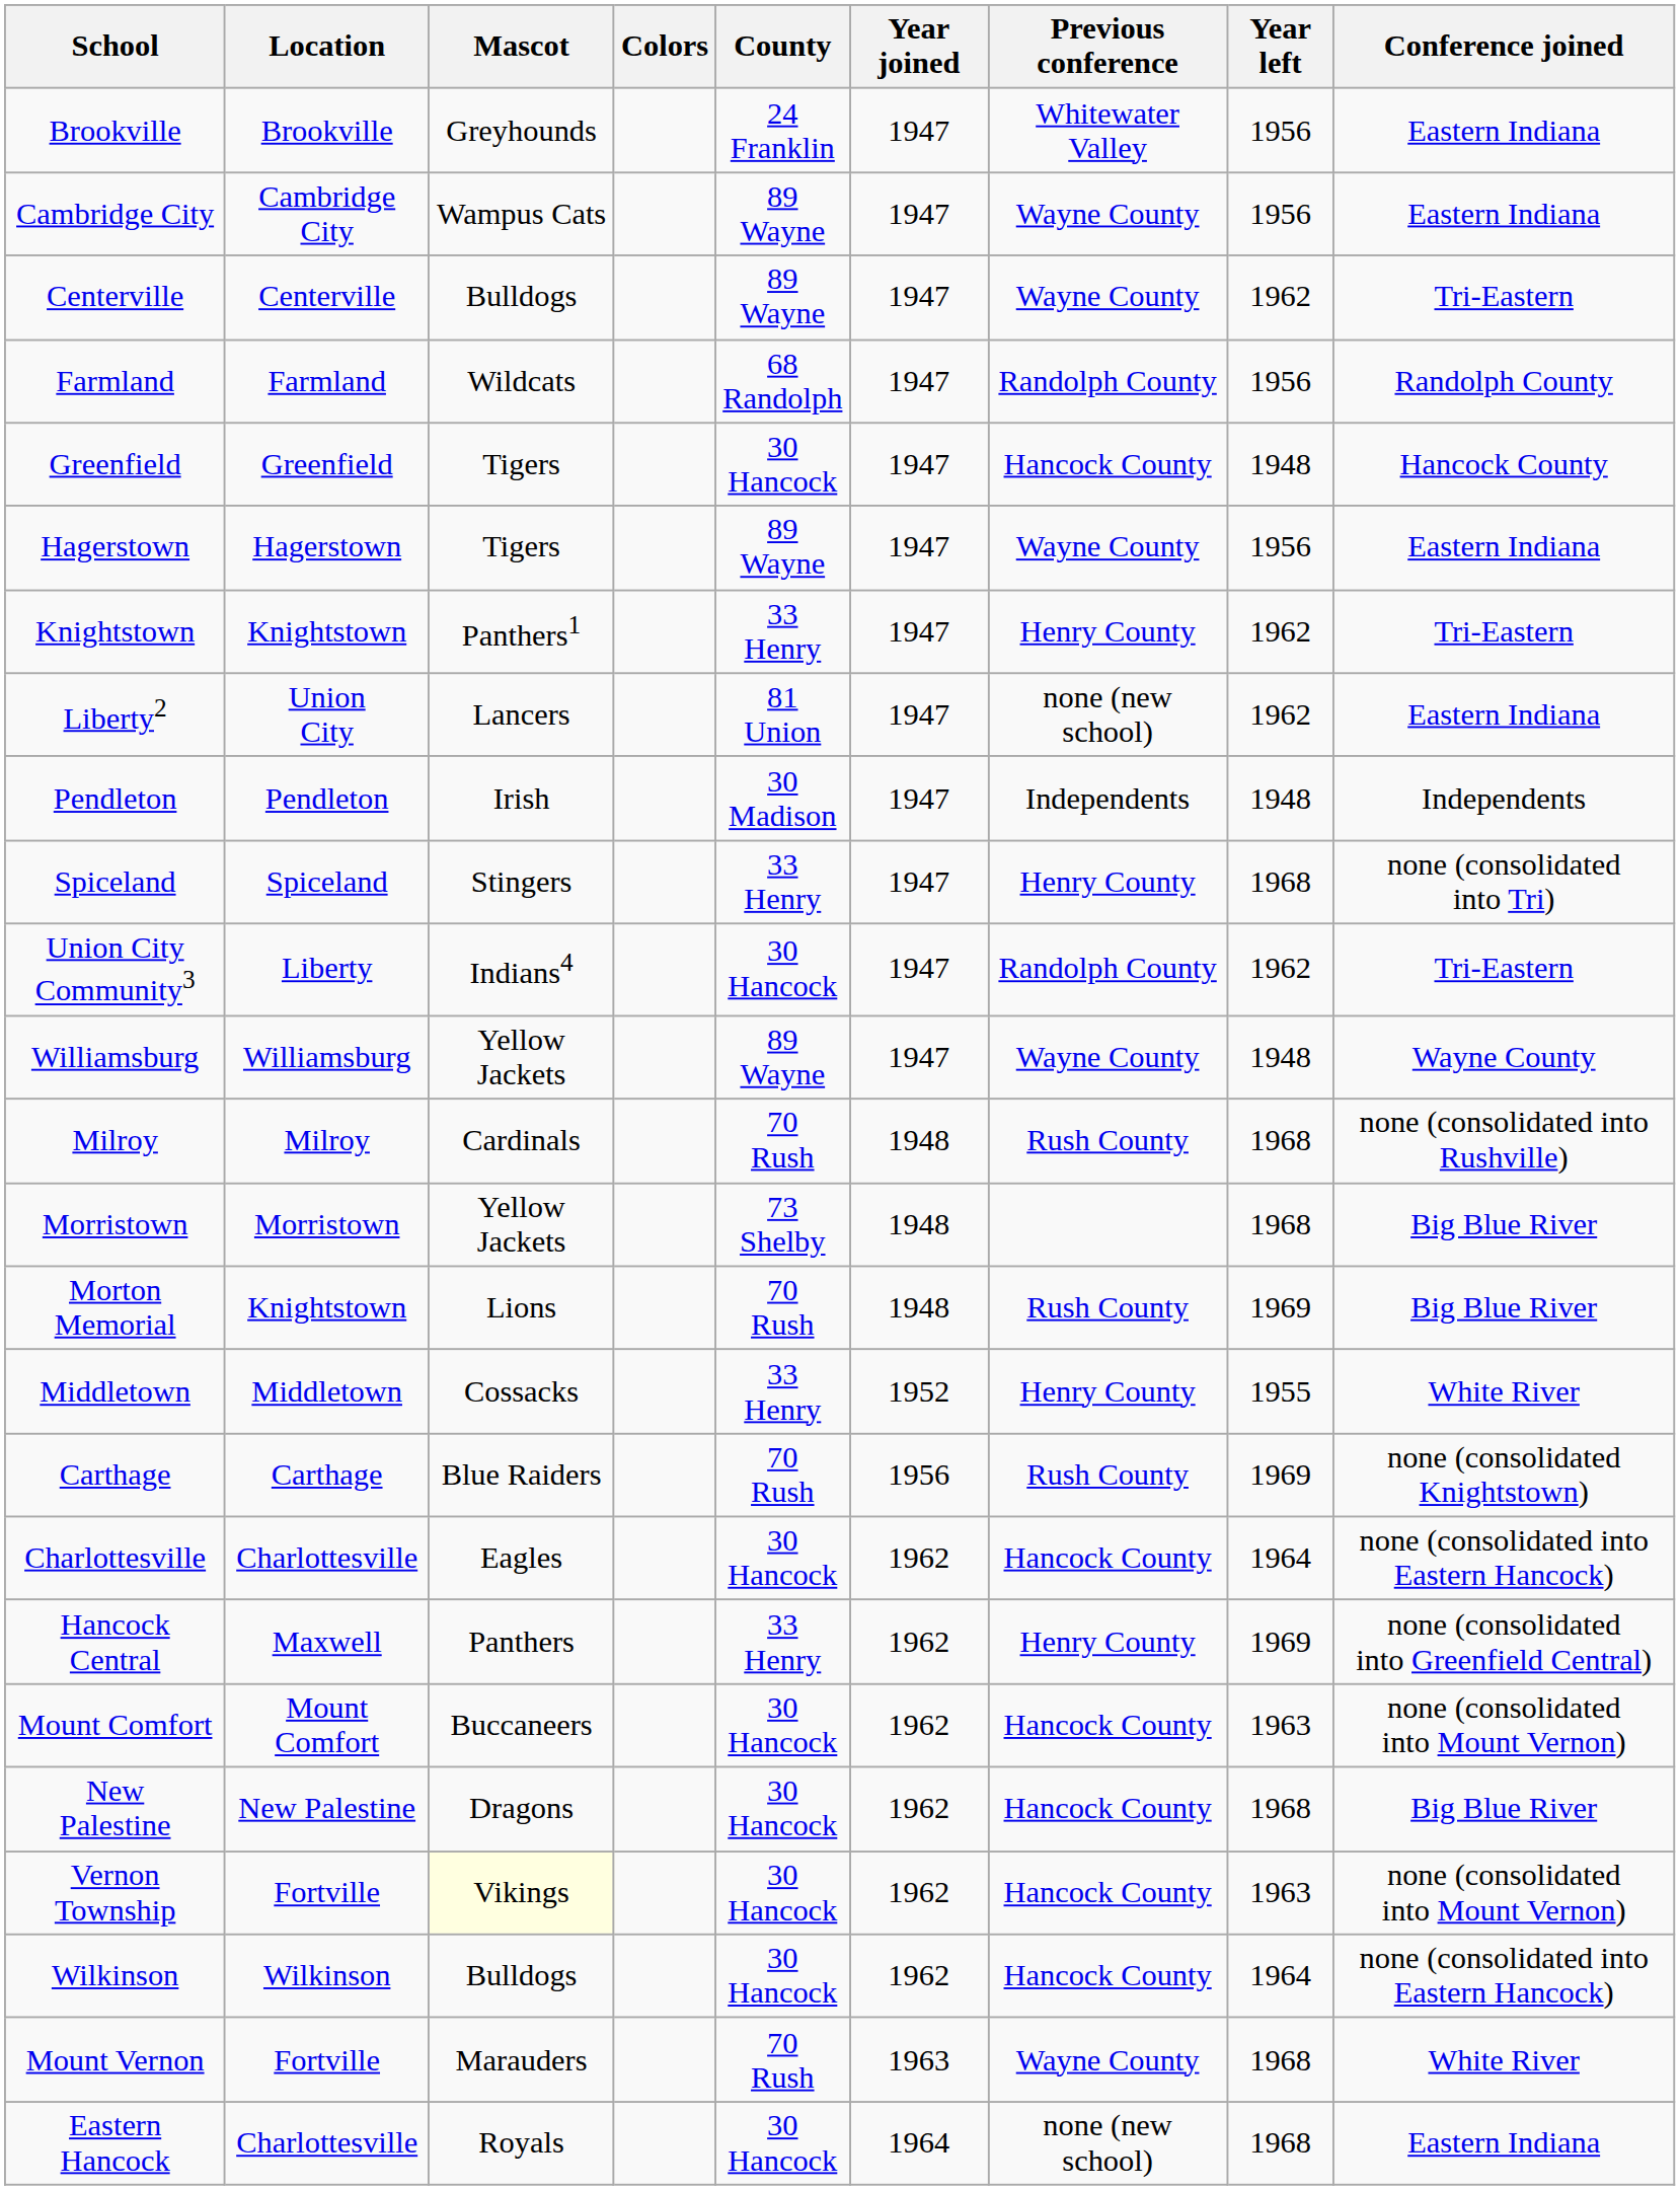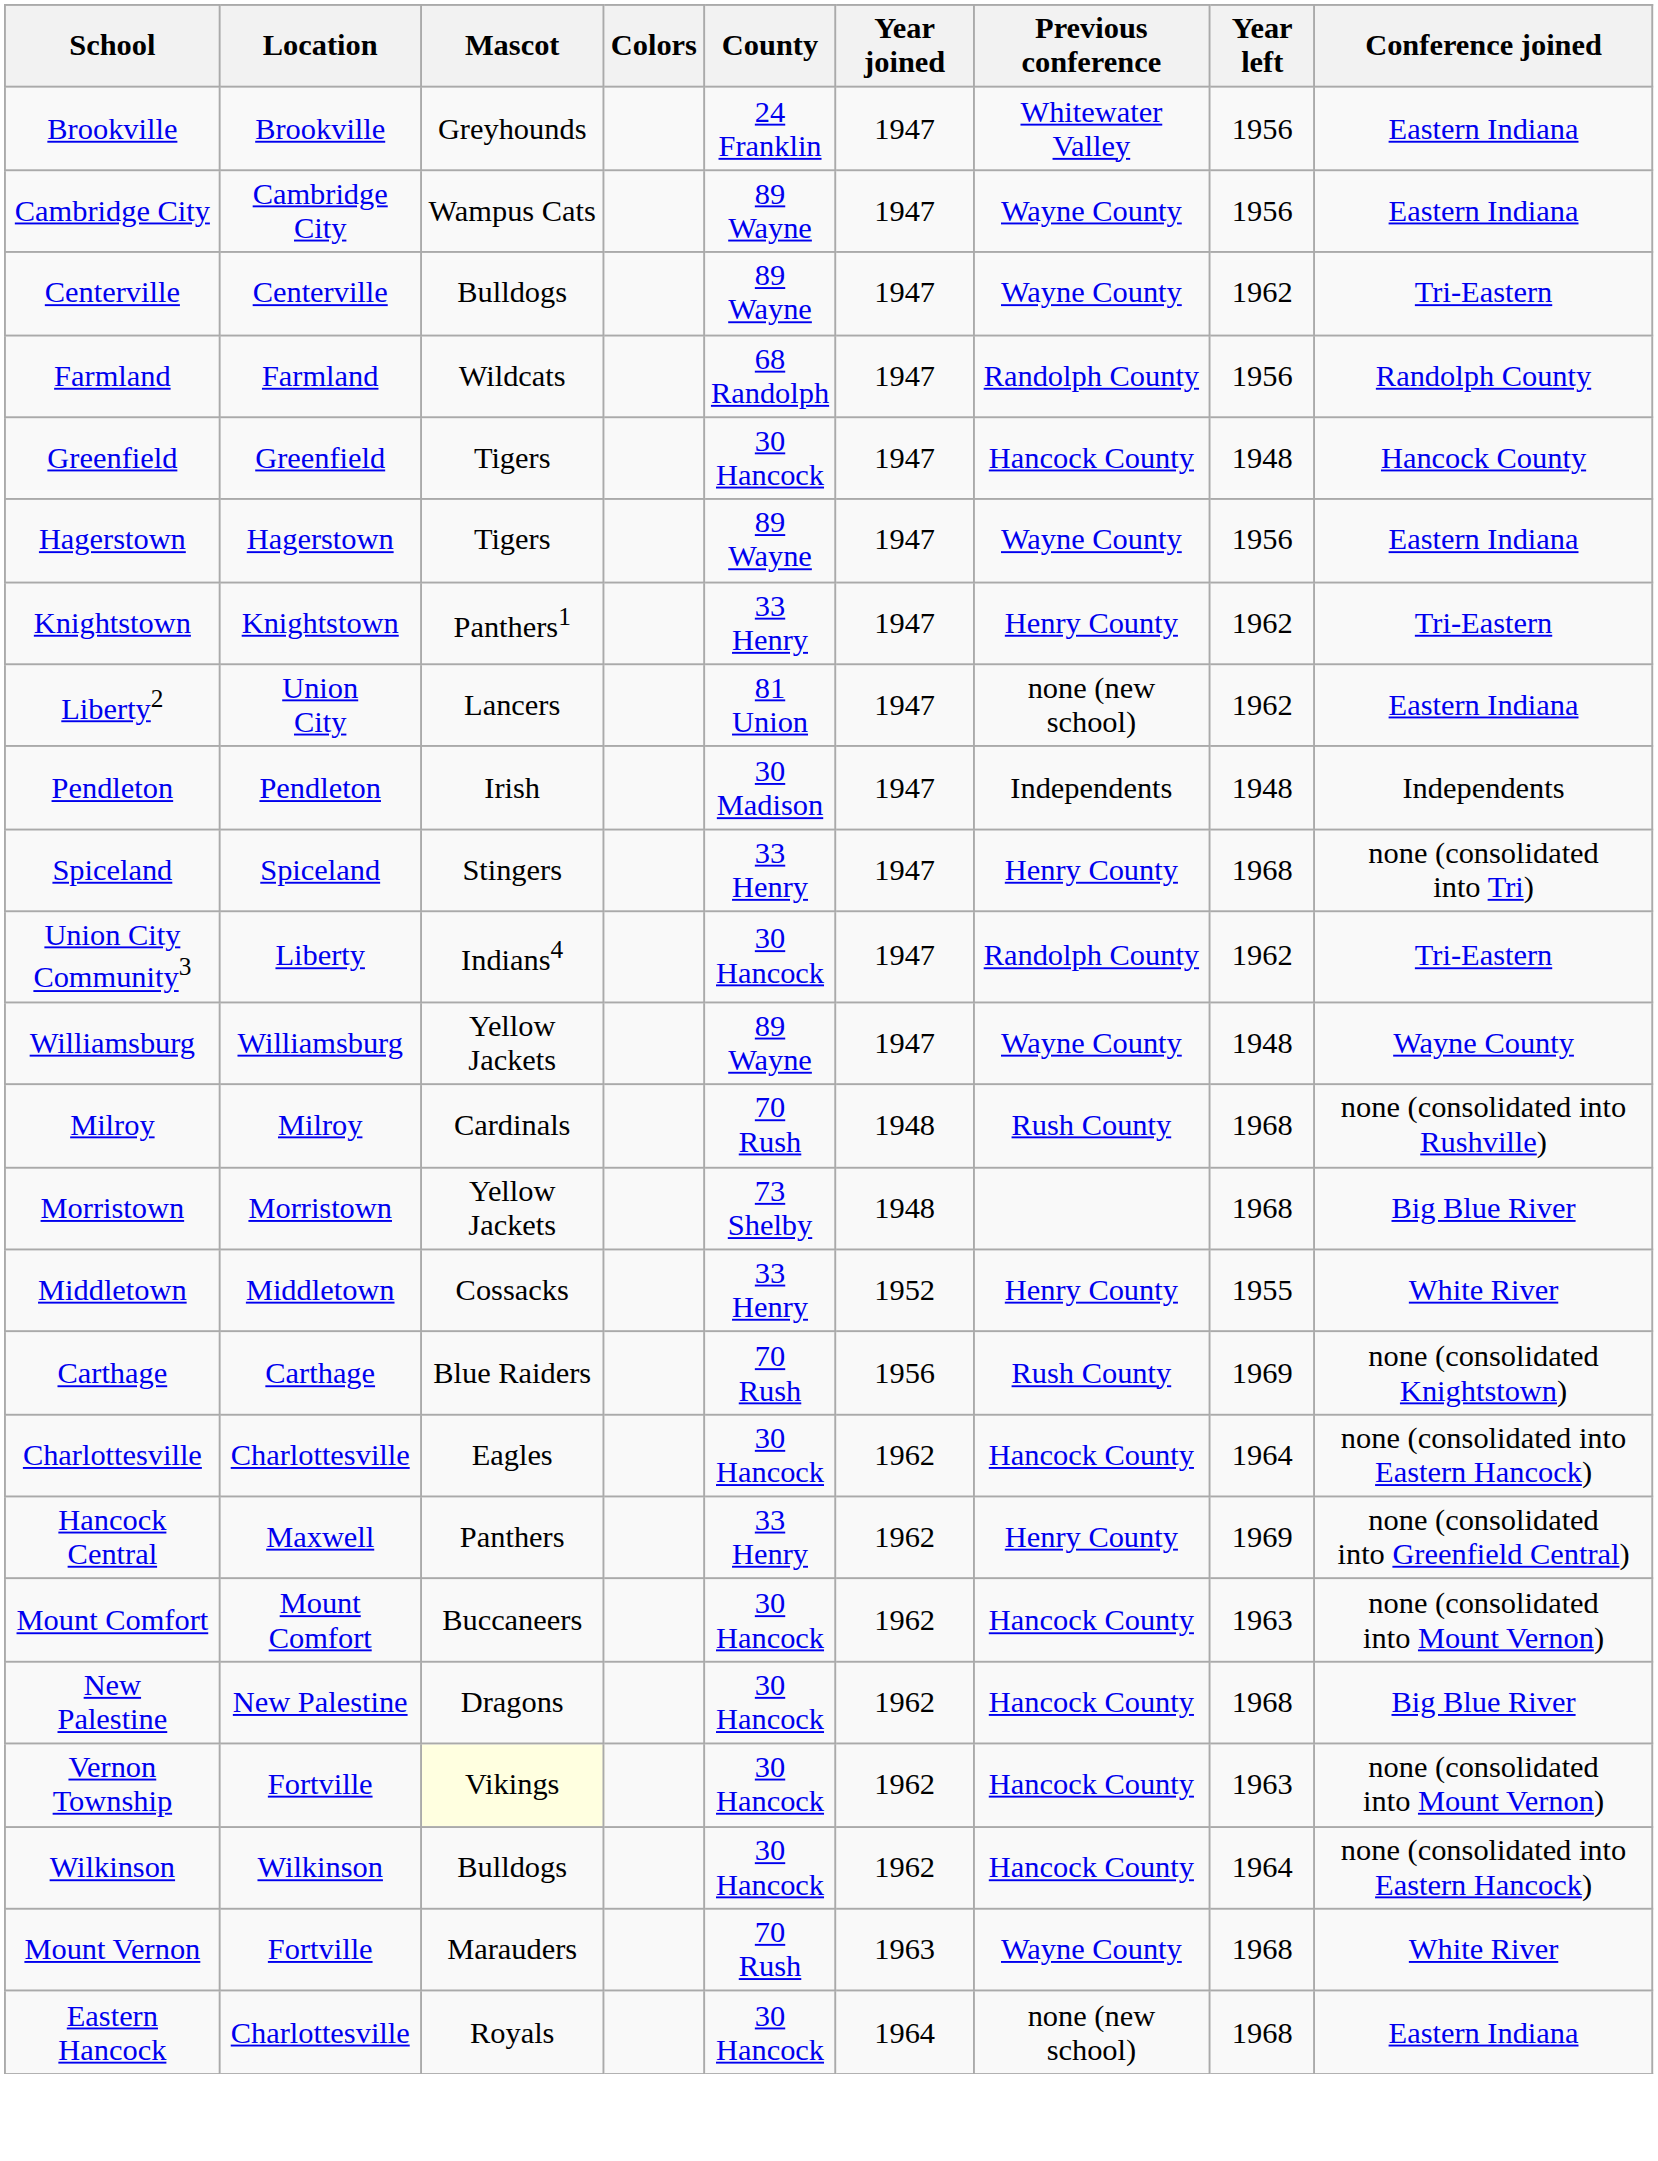- row: Morton Memorial | Knightstown | Lions | 70 Rush | 1948 | Rush County | 1969 | Big Blue River
